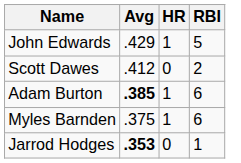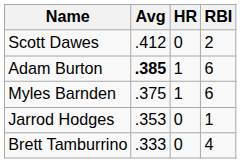- row: John Edwards | .429 | 1 | 5
Jarrod Hodges | Avg: bold -> normal
+ row: Brett Tamburrino | .333 | 0 | 4
